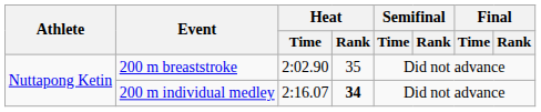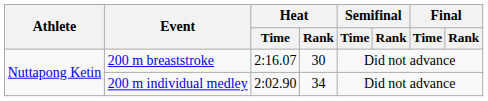200 m breaststroke | Heat / Time: 2:02.90 -> 2:16.07
200 m breaststroke | Heat / Rank: 35 -> 30
200 m individual medley | Heat / Time: 2:16.07 -> 2:02.90
200 m individual medley | Heat / Rank: bold -> normal
